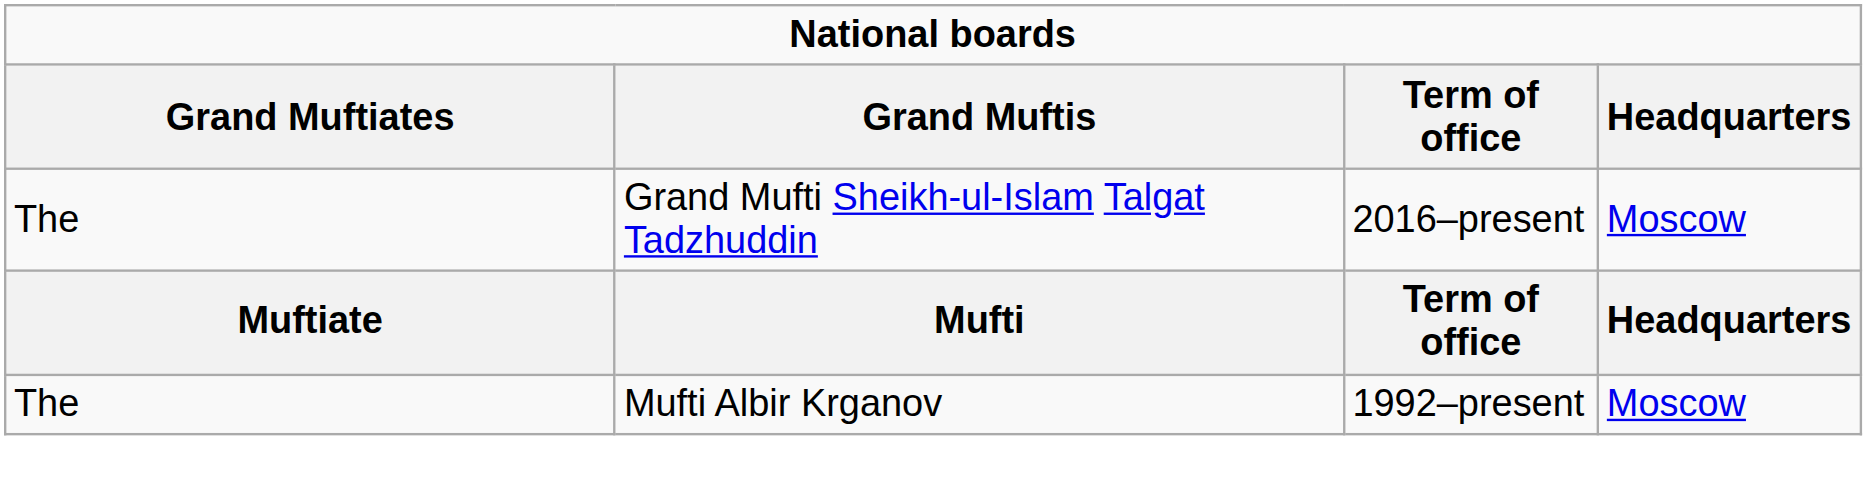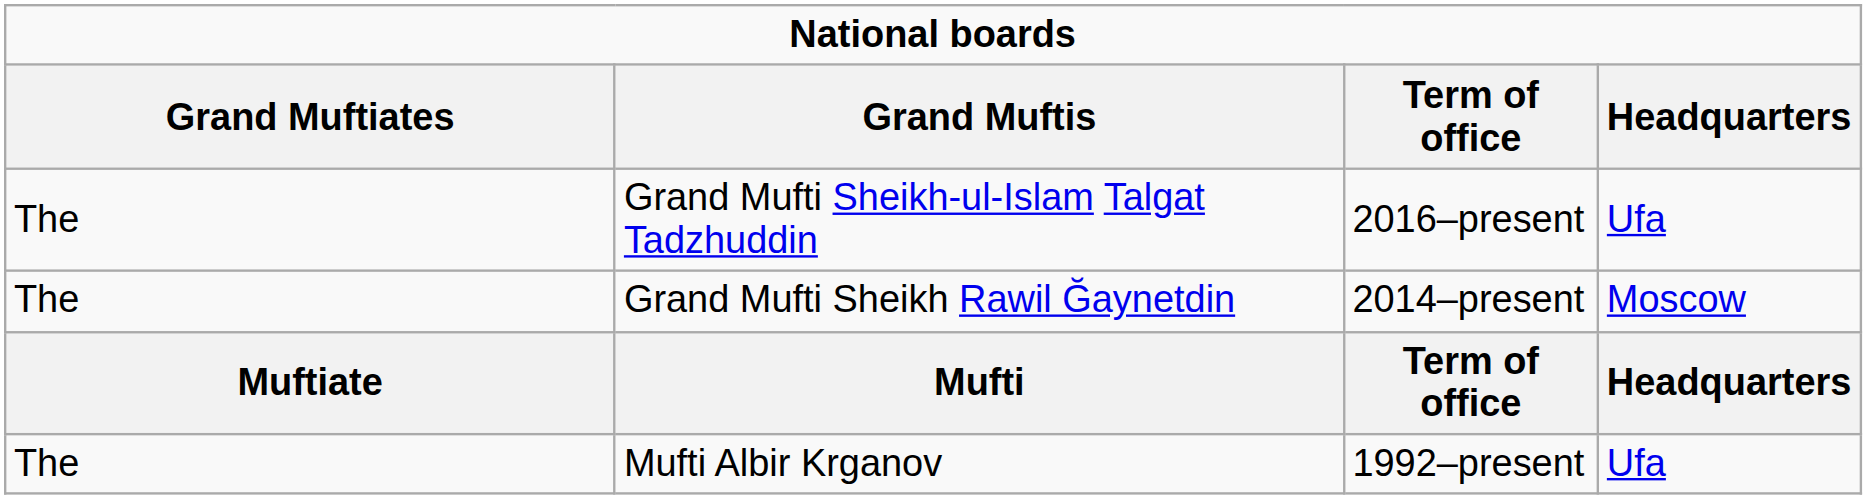Grand Mufti Sheikh-ul-Islam Talgat Tadzhuddin | Headquarters: Moscow -> Ufa
+ row: The | Grand Mufti Sheikh Rawil Ğaynetdin | 2014–present | Moscow
Mufti Albir Krganov | Headquarters: Moscow -> Ufa
